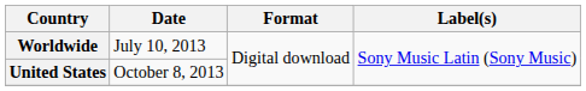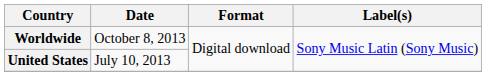Worldwide | Date: July 10, 2013 -> October 8, 2013
United States | Date: October 8, 2013 -> July 10, 2013
